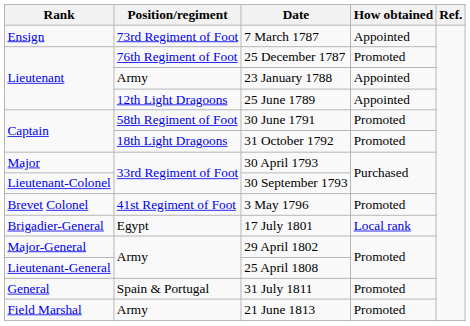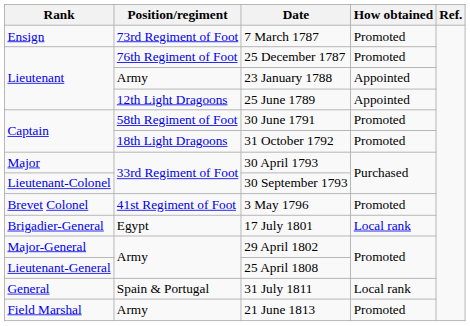7 March 1787 | How obtained: Appointed -> Promoted
31 July 1811 | How obtained: Promoted -> Local rank
